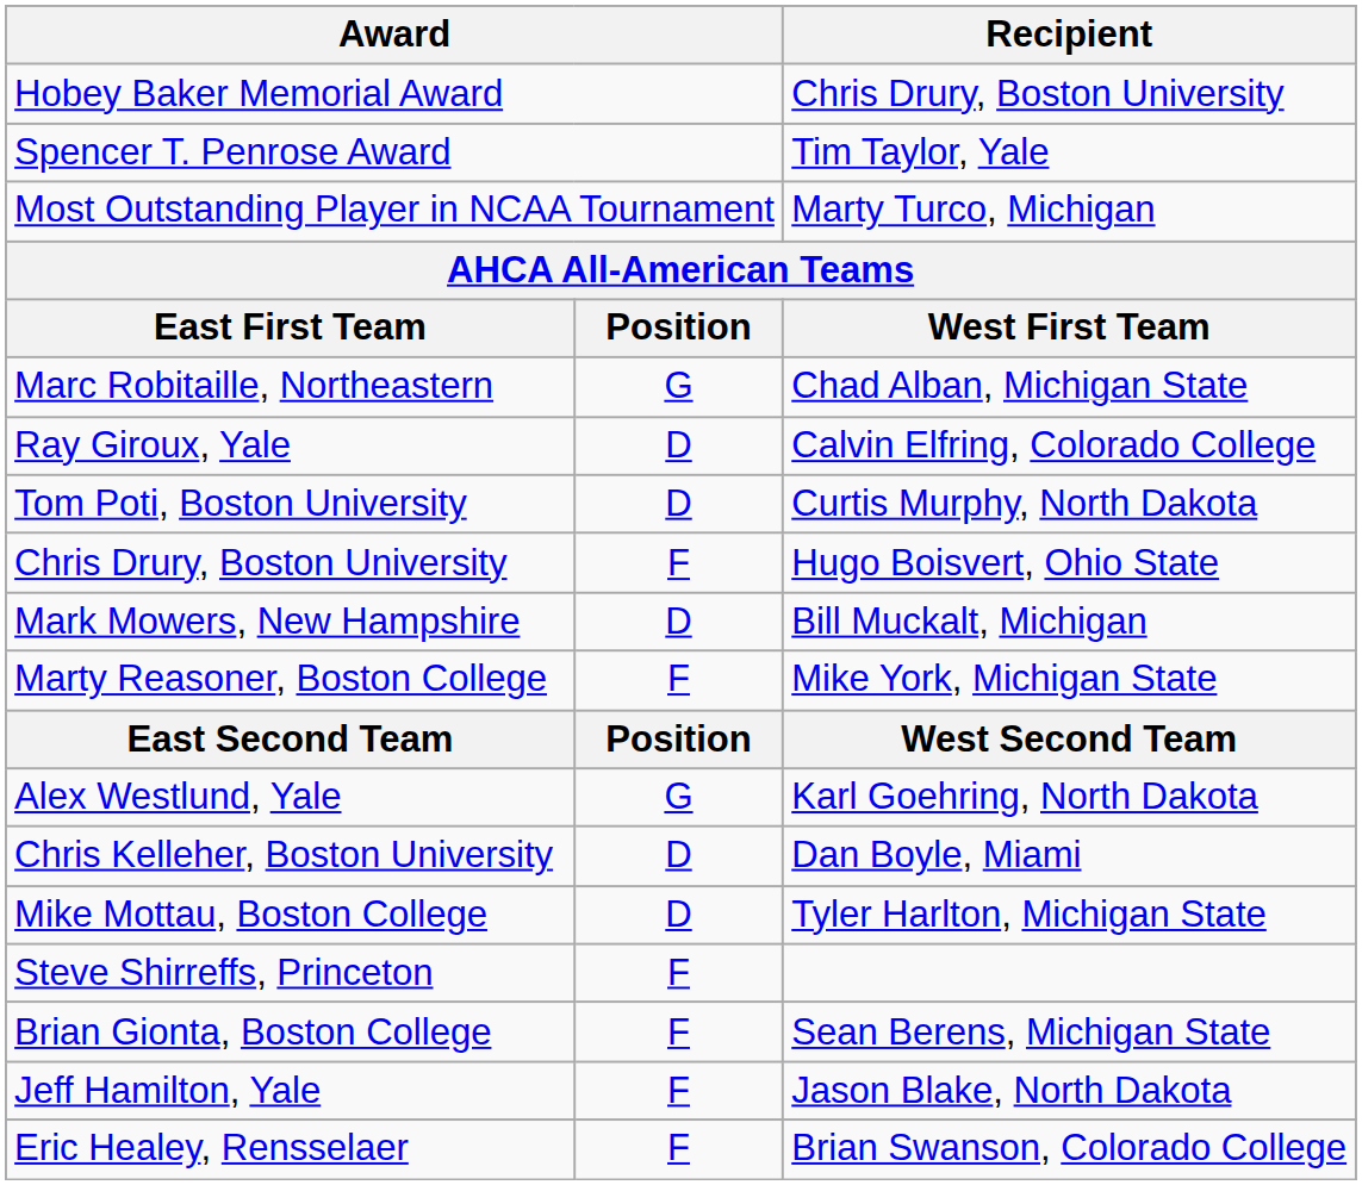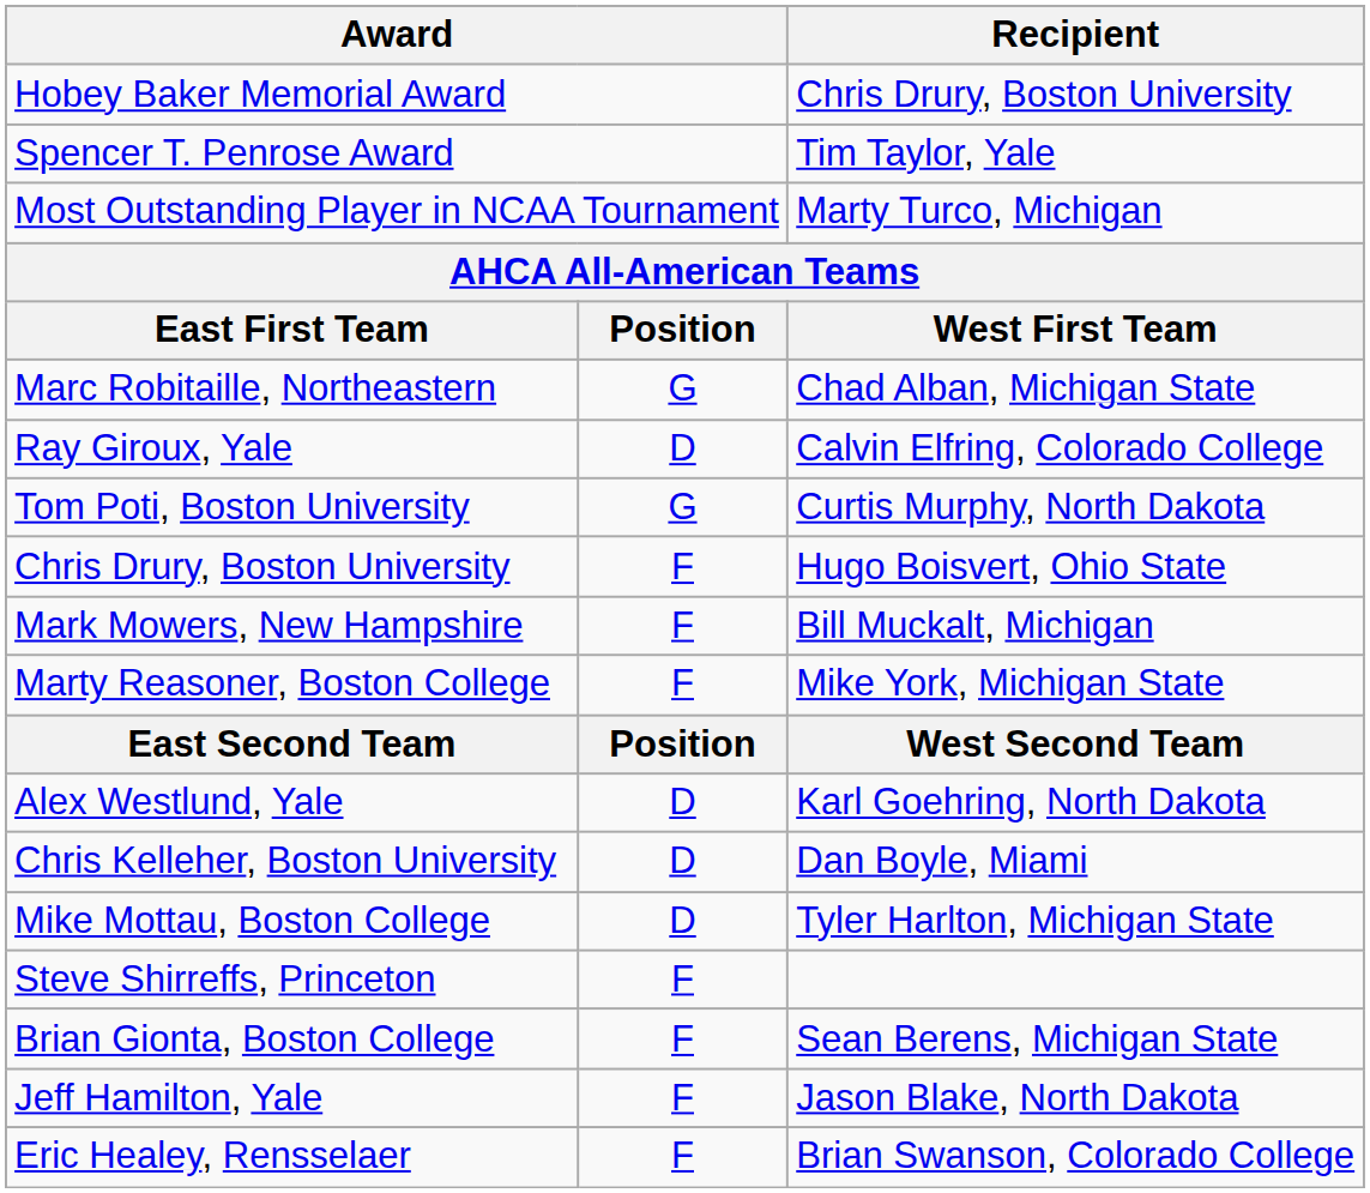Tom Poti, Boston University | column 2: D -> G
Mark Mowers, New Hampshire | column 2: D -> F
Alex Westlund, Yale | column 2: G -> D
